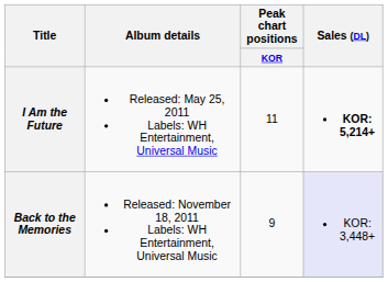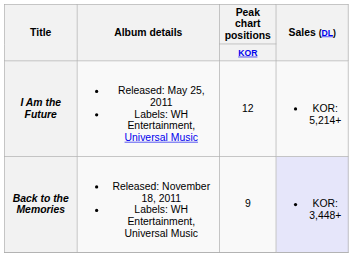I Am the Future | Peak chart positions / KOR: 11 -> 12
I Am the Future | Sales (DL): bold -> normal
